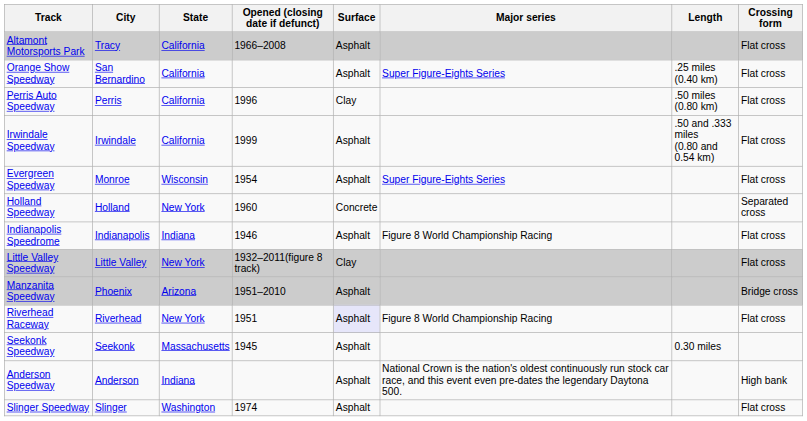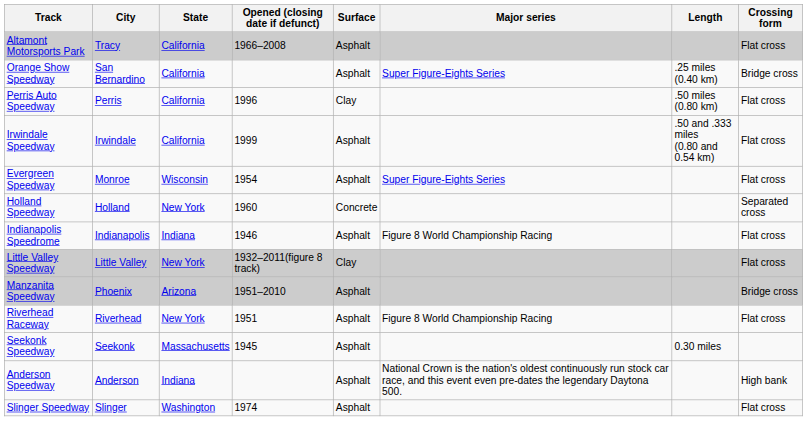Orange Show Speedway | Crossing form: Flat cross -> Bridge cross
Riverhead Raceway | Surface: lavender background -> no background
